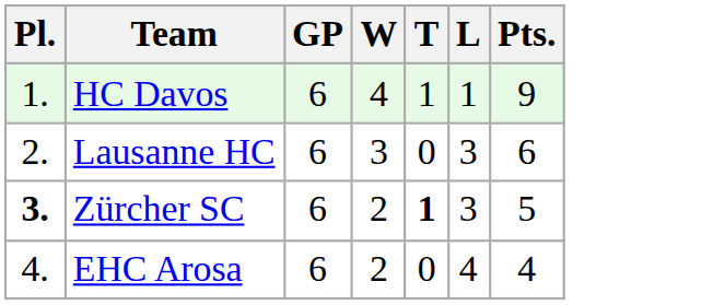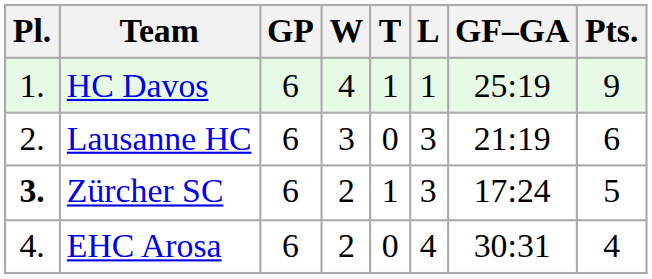+ column: GF–GA | 25:19 | 21:19 | 17:24 | 30:31
Zürcher SC | T: bold -> normal
